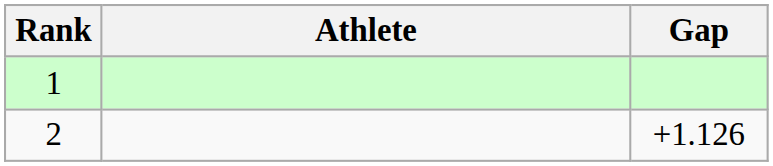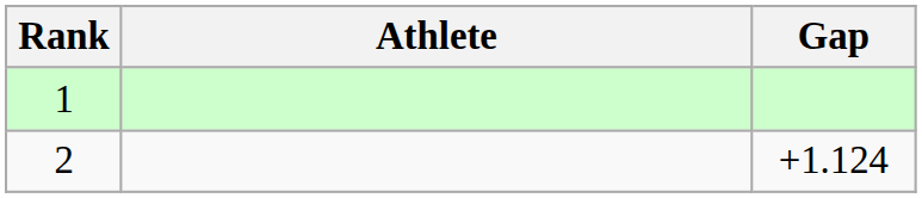2 | Gap: +1.126 -> +1.124
